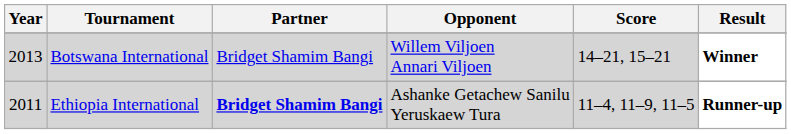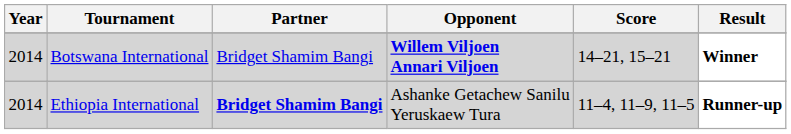Botswana International | Year: 2013 -> 2014
Botswana International | Opponent: normal -> bold
Ethiopia International | Year: 2011 -> 2014
